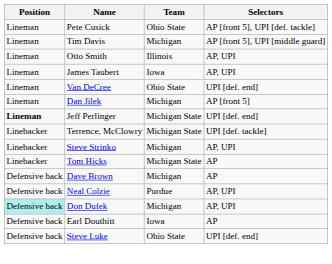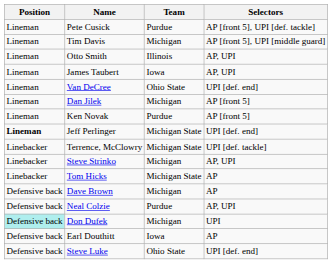Pete Cusick | Team: Ohio State -> Purdue
+ row: Lineman | Ken Novak | Purdue | AP [front 5]
Don Dufek | Selectors: AP, UPI -> UPI
